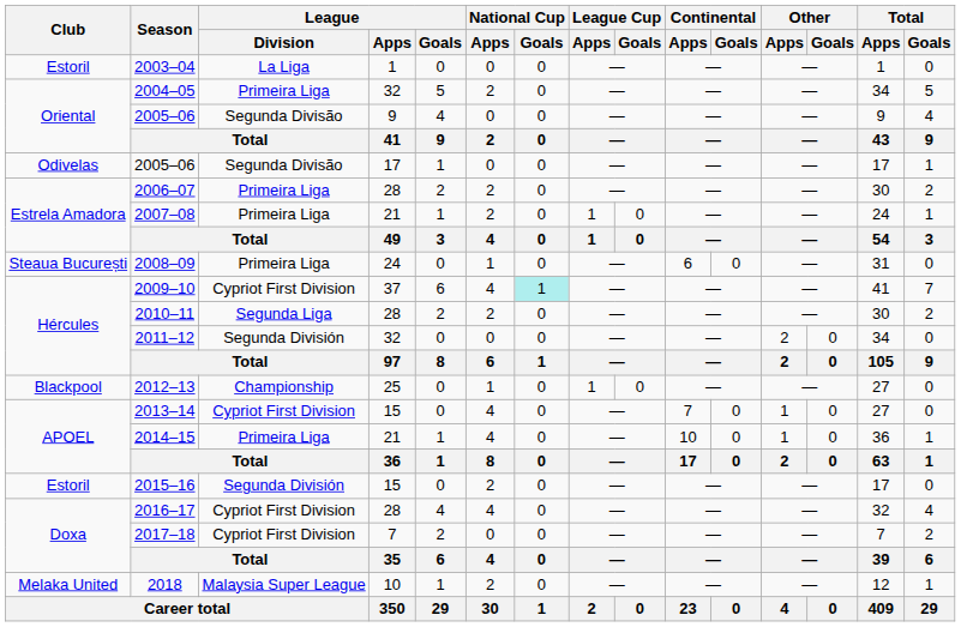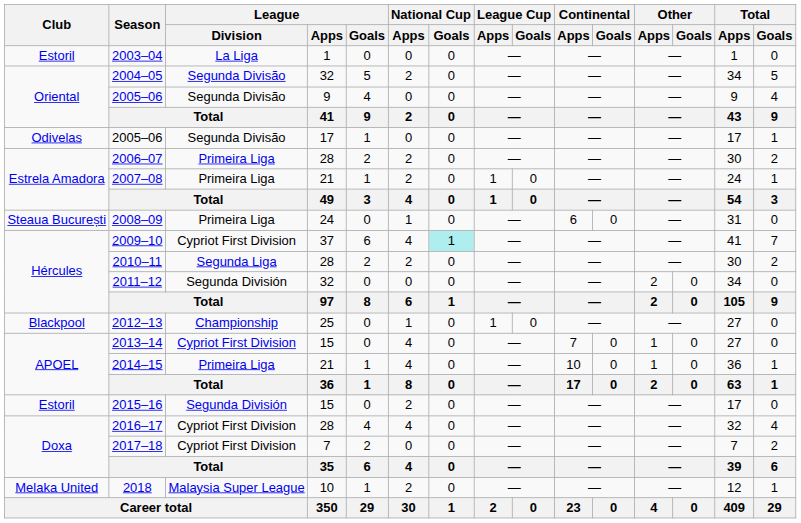2004–05 | League / Division: Primeira Liga -> Segunda Divisão
